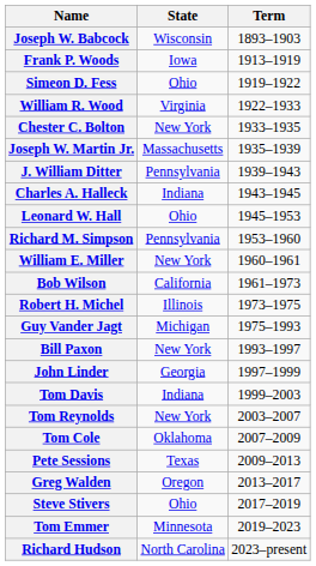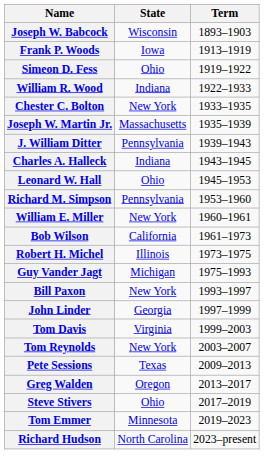William R. Wood | State: Virginia -> Indiana
Tom Davis | State: Indiana -> Virginia
- row: Tom Cole | Oklahoma | 2007–2009
